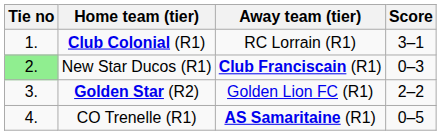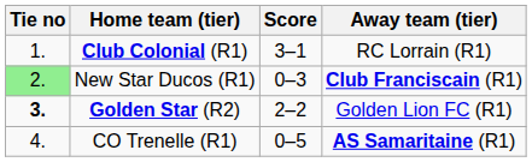columns swapped: Score <-> Away team (tier)
Golden Star (R2) | Tie no: normal -> bold
